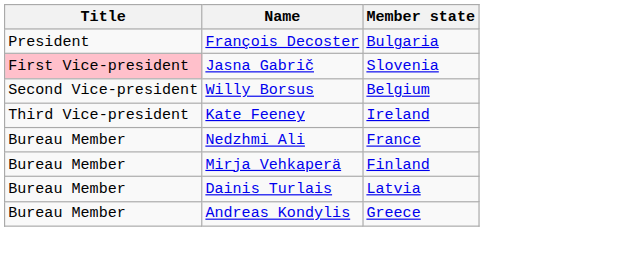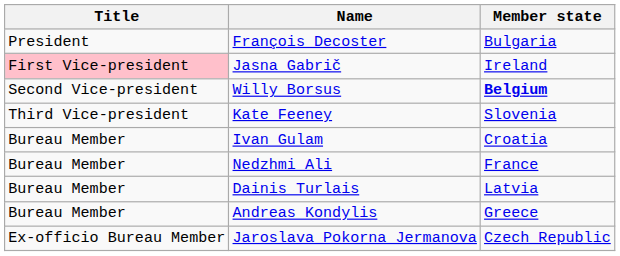Jasna Gabrič | Member state: Slovenia -> Ireland
Willy Borsus | Member state: normal -> bold
Kate Feeney | Member state: Ireland -> Slovenia
+ row: Bureau Member | Ivan Gulam | Croatia
- row: Bureau Member | Mirja Vehkaperä | Finland
+ row: Ex-officio Bureau Member | Jaroslava Pokorna Jermanova | Czech Republic
